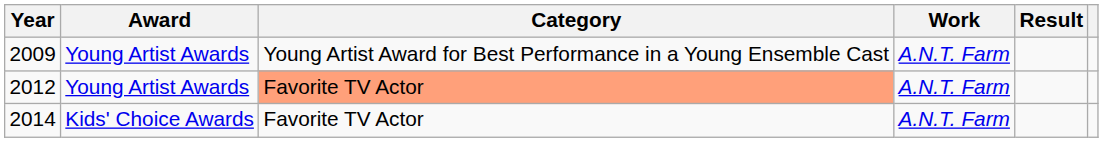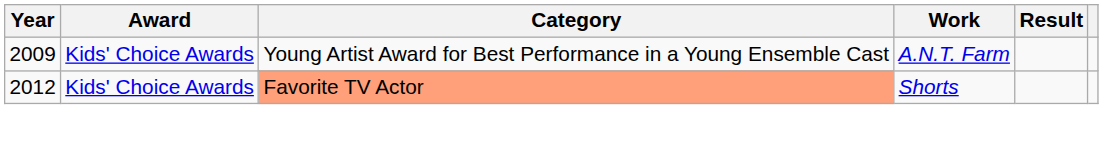2009 | Award: Young Artist Awards -> Kids' Choice Awards
2012 | Award: Young Artist Awards -> Kids' Choice Awards
2012 | Work: A.N.T. Farm -> Shorts
- row: 2014 | Kids' Choice Awards | Favorite TV Actor | A.N.T. Farm
